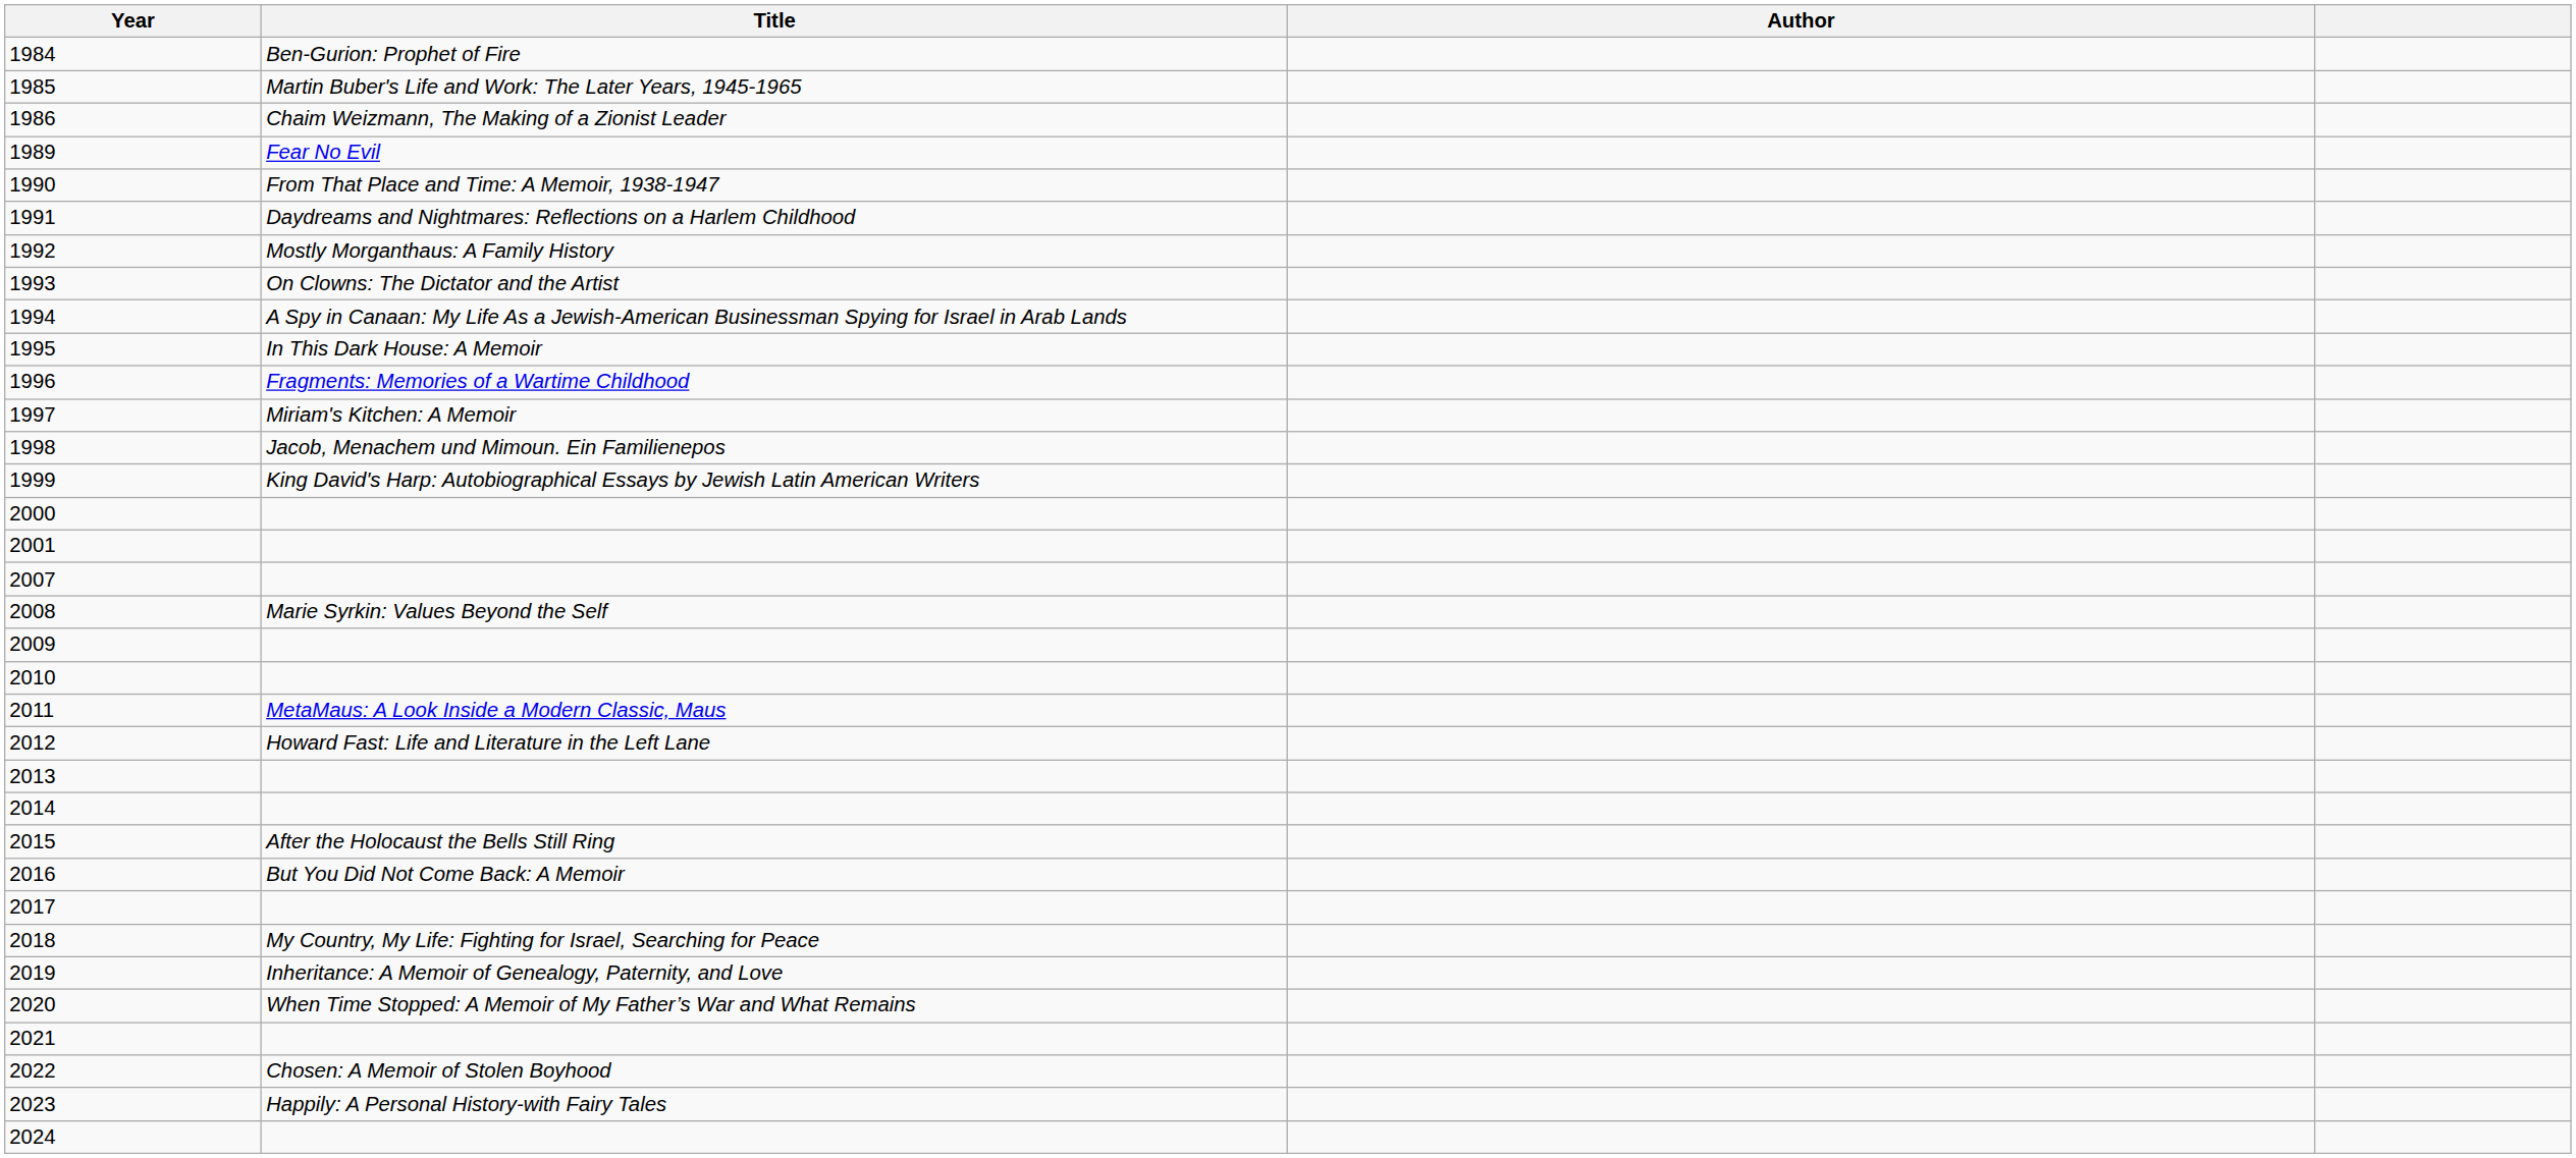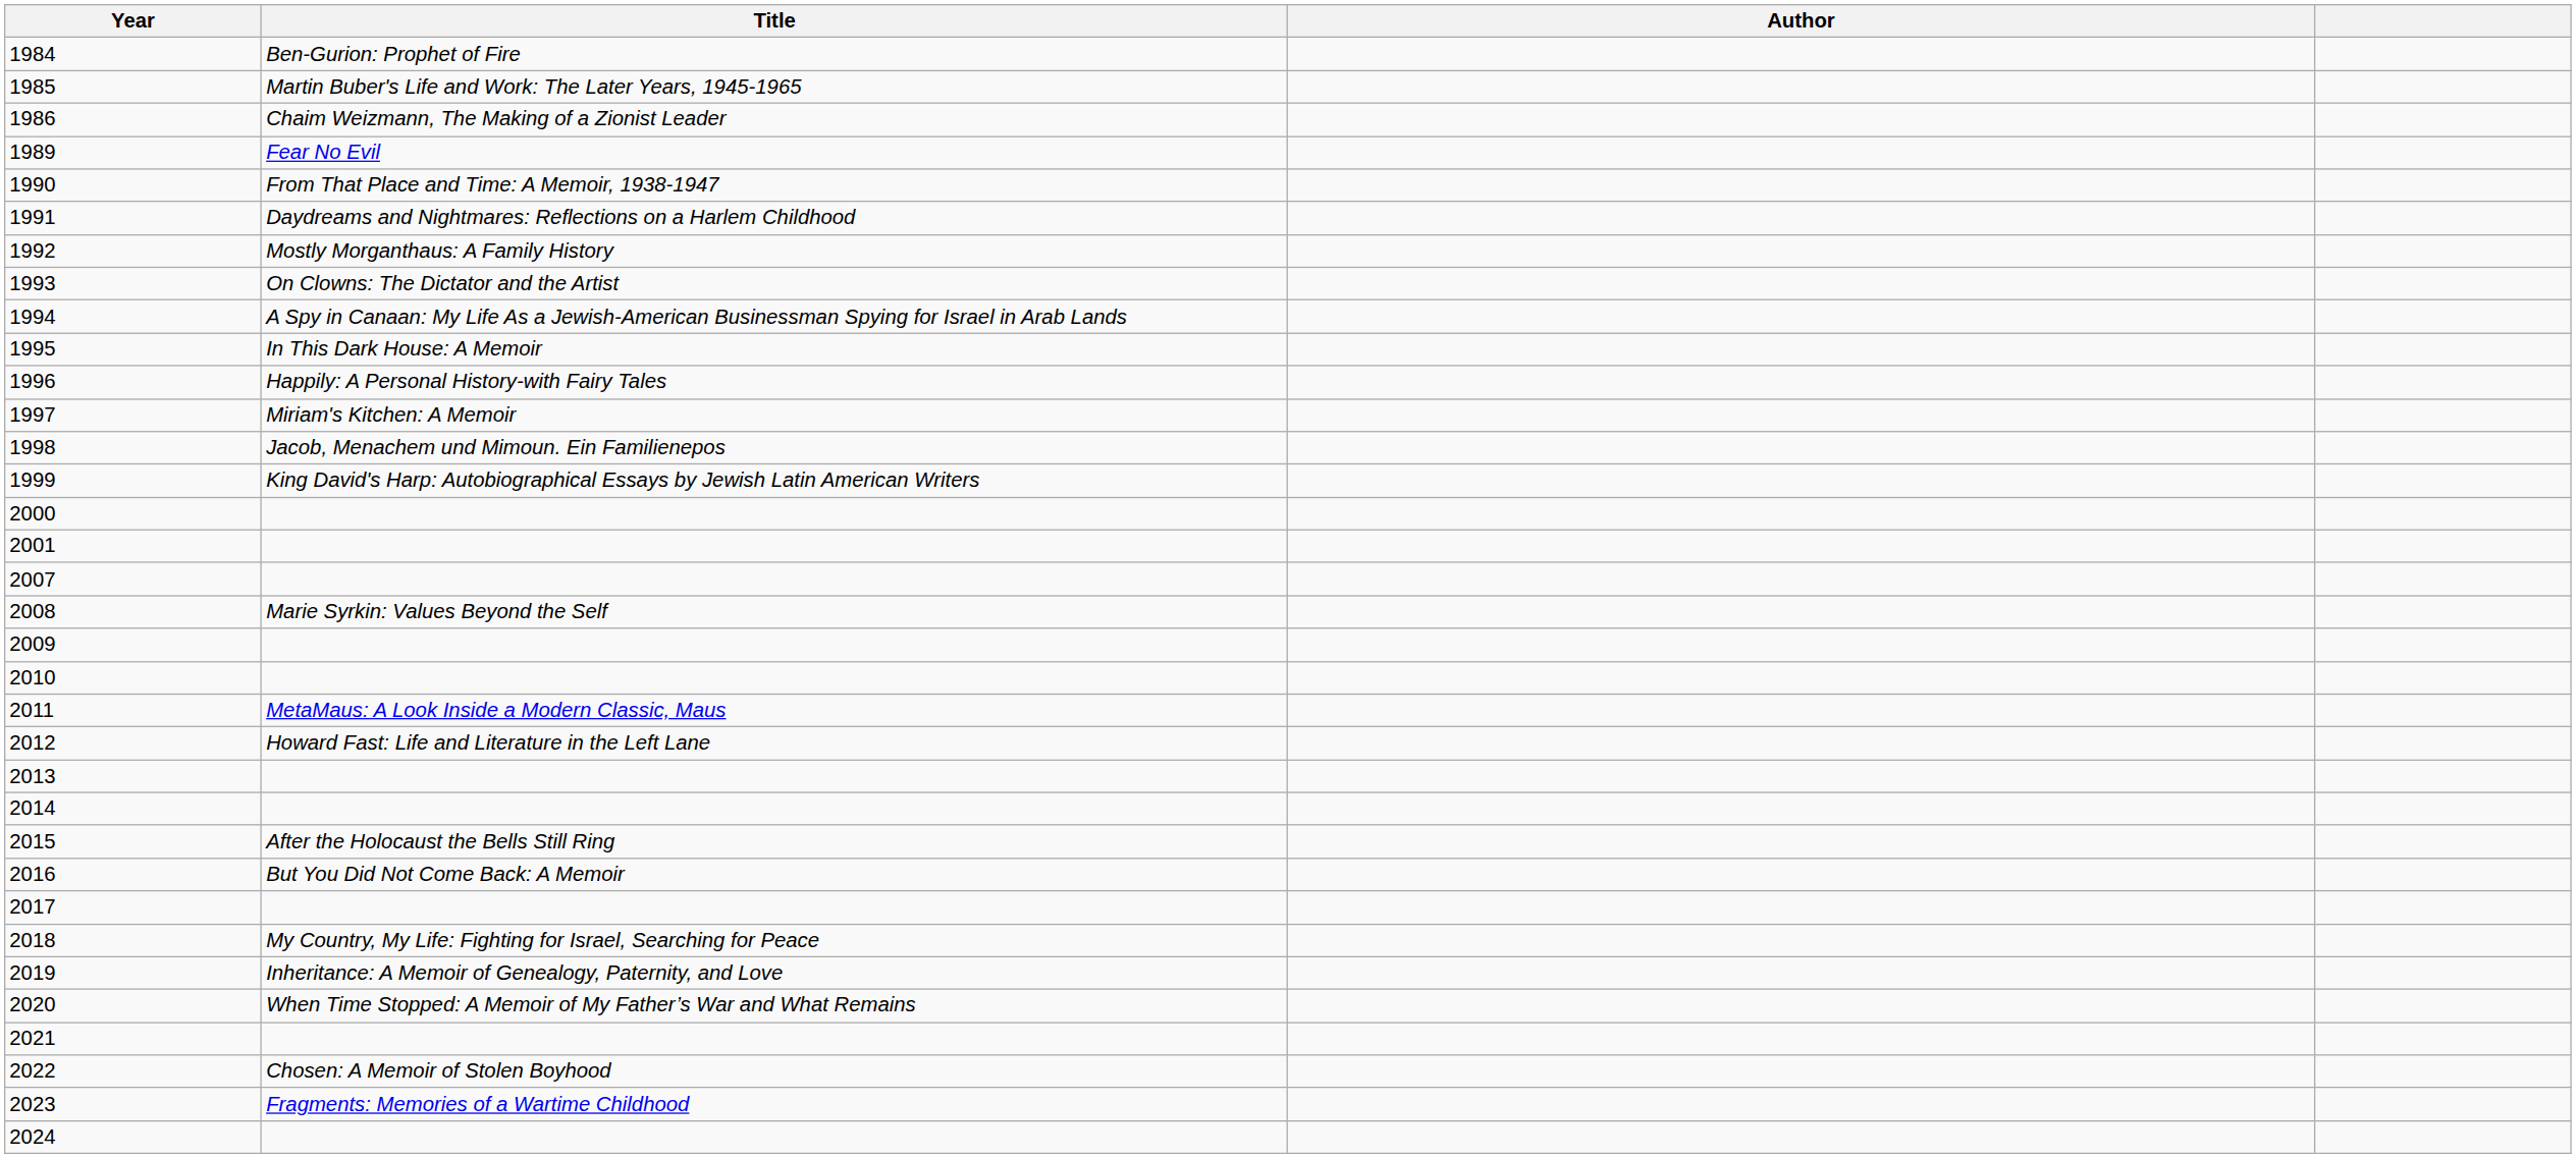1996 | Title: Fragments: Memories of a Wartime Childhood -> Happily: A Personal History-with Fairy Tales
2023 | Title: Happily: A Personal History-with Fairy Tales -> Fragments: Memories of a Wartime Childhood
